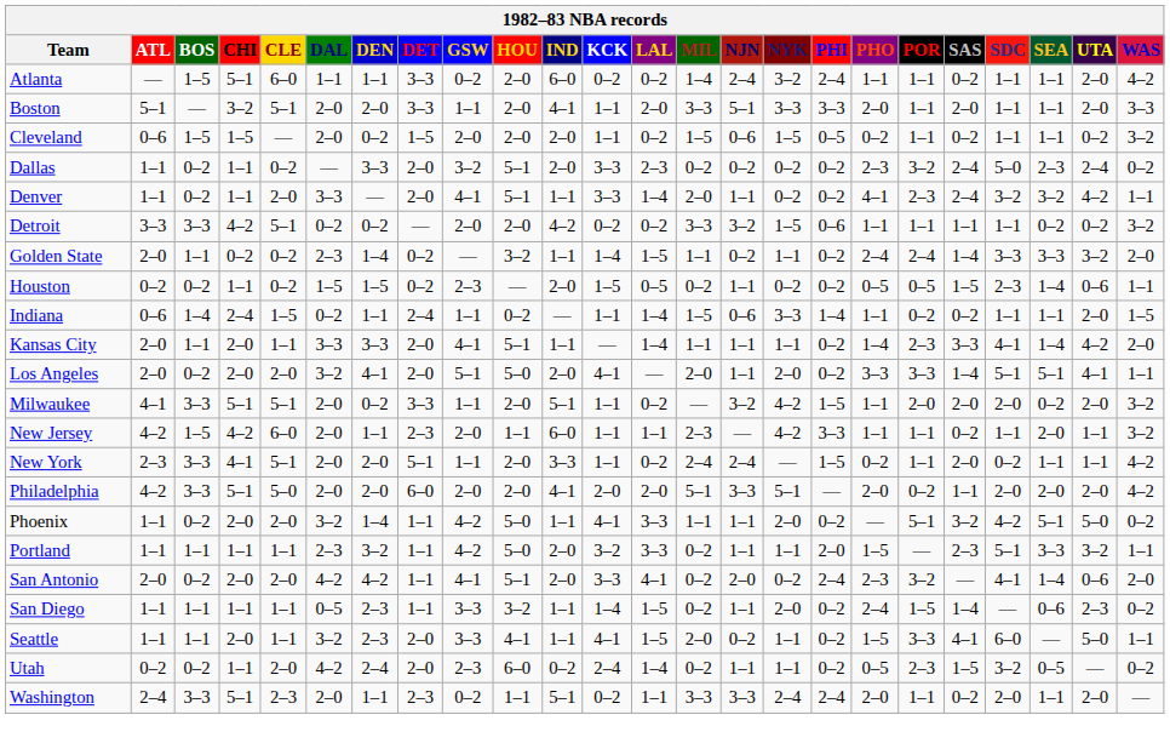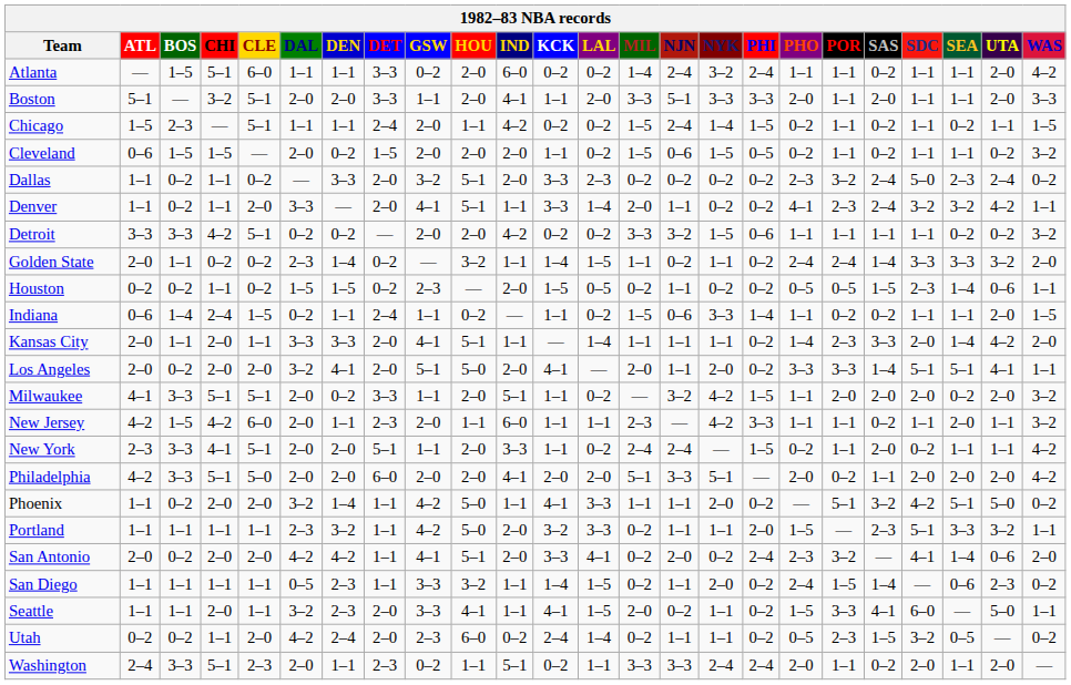+ row: Chicago | 1–5 | 2–3 | — | 5–1 | 1–1 | 1–1 | 2–4 | 2–0 | 1–1 | 4–2 | 0–2 | 0–2 | 1–5 | 2–4 | 1–4 | 1–5 | 0–2 | 1–1 | 0–2 | 1–1 | 0–2 | 1–1 | 1–5
Indiana | LAL: 1–4 -> 0–2
Kansas City | SDC: 4–1 -> 2–0
